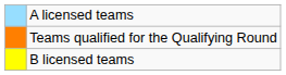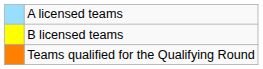rows swapped: B licensed teams <-> Teams qualified for the Qualifying Round
